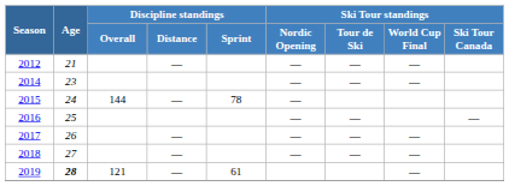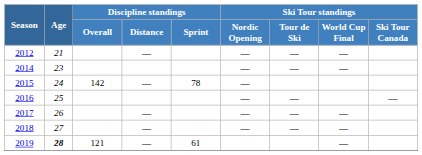2015 | Discipline standings / Overall: 144 -> 142
